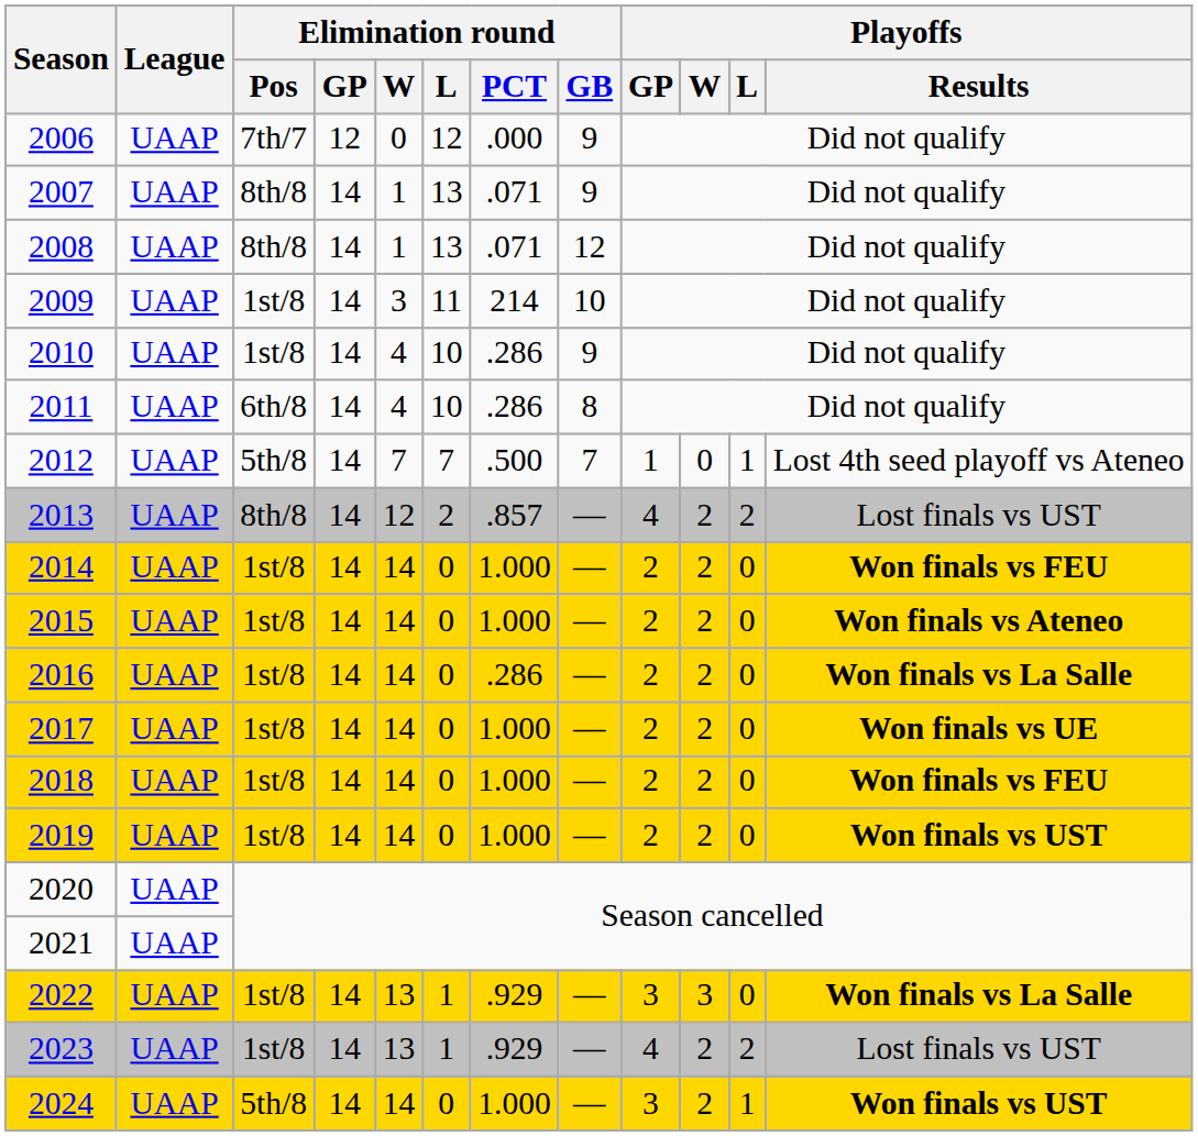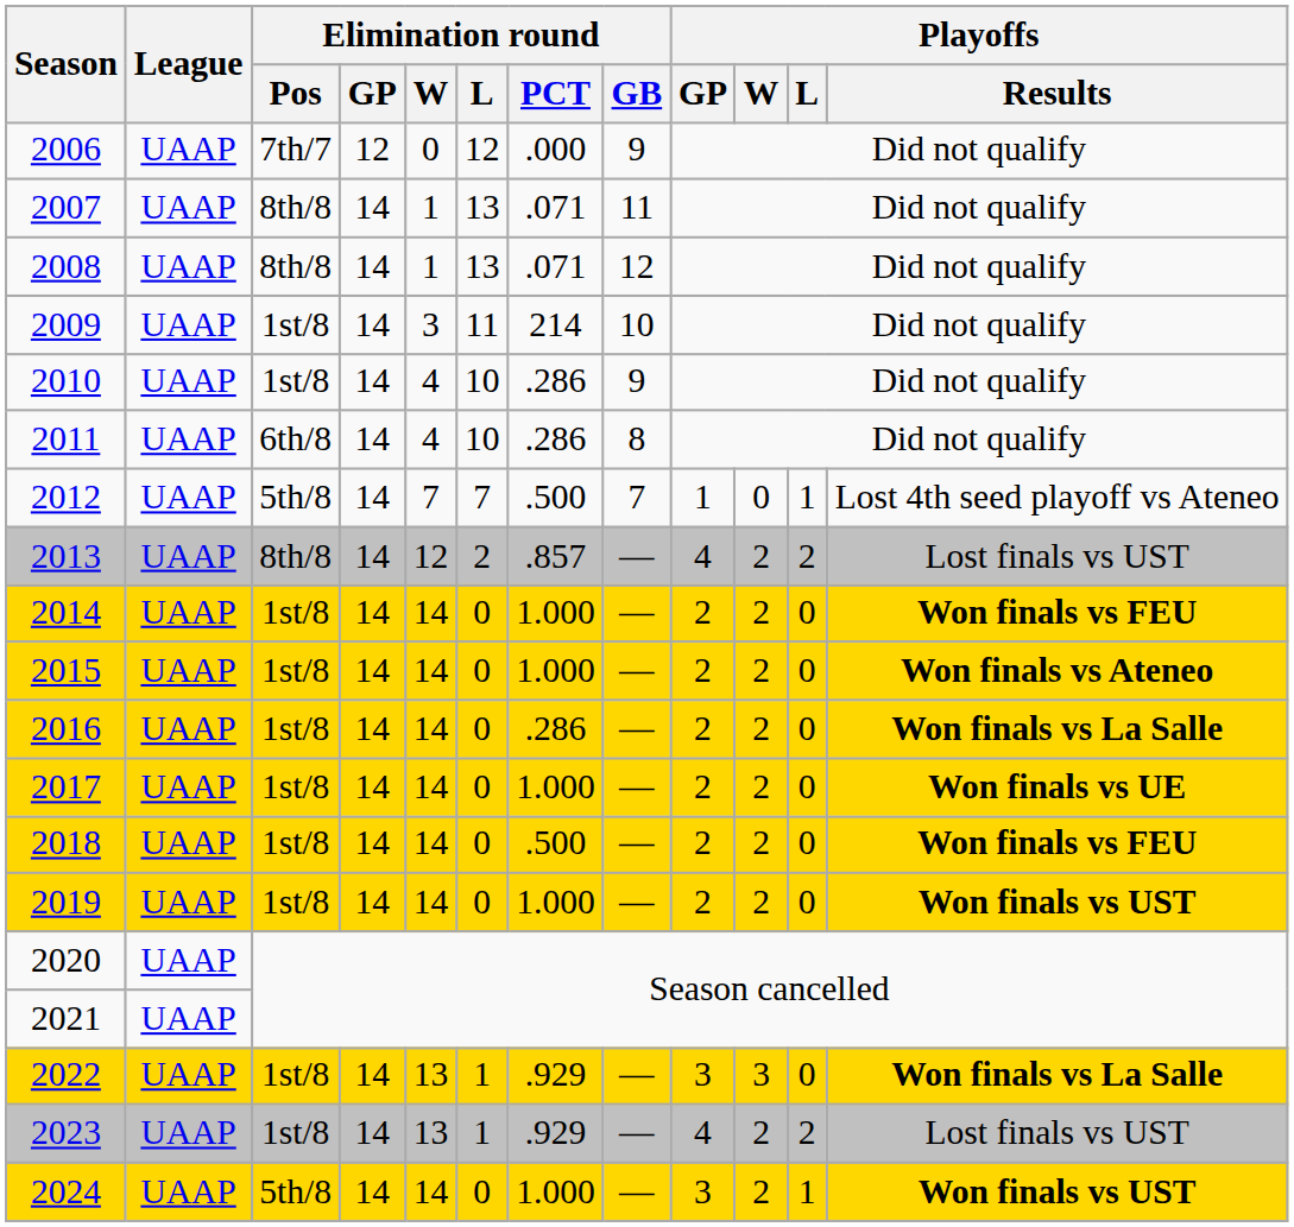2007 | Elimination round / GB: 9 -> 11
2018 | Elimination round / PCT: 1.000 -> .500
